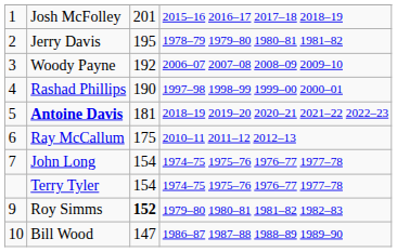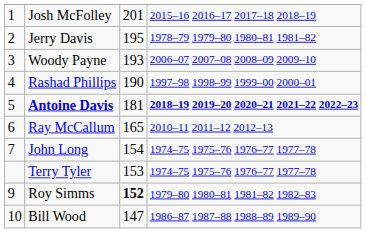Woody Payne | column 3: 192 -> 193
Antoine Davis | column 4: normal -> bold
Ray McCallum | column 3: 175 -> 165
Terry Tyler | column 3: 154 -> 153
